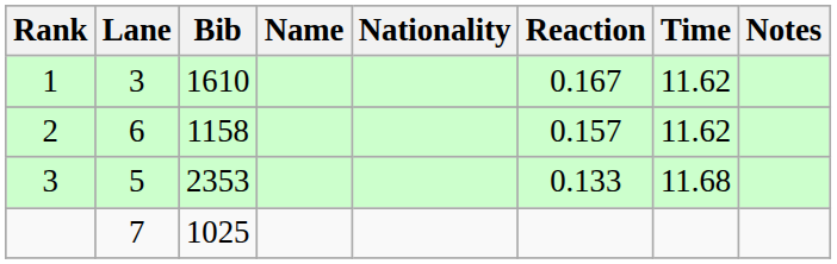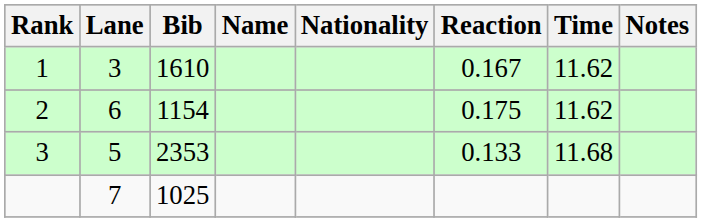2 | Bib: 1158 -> 1154
2 | Reaction: 0.157 -> 0.175
